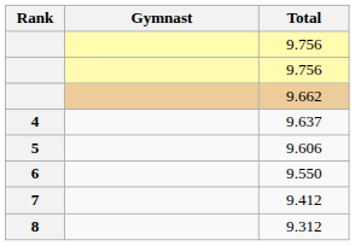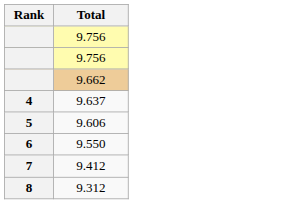- column: Gymnast
